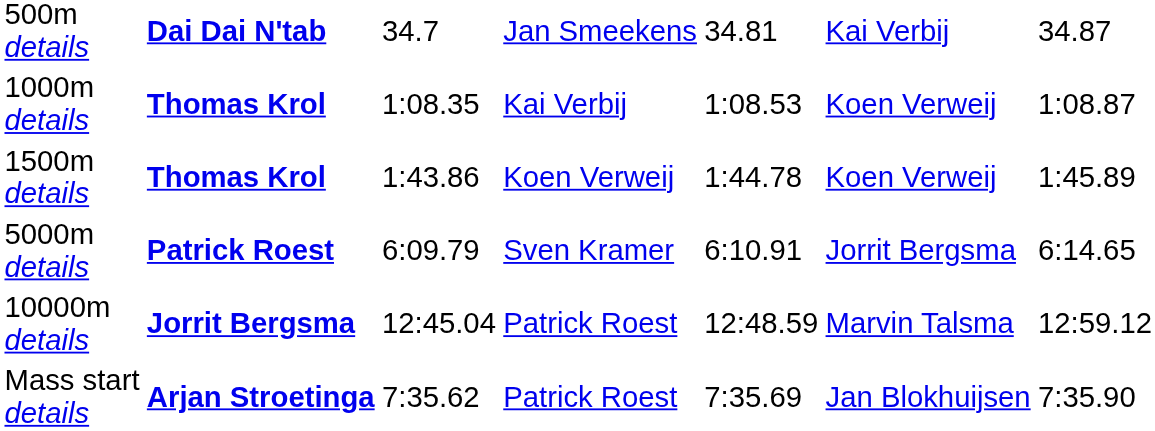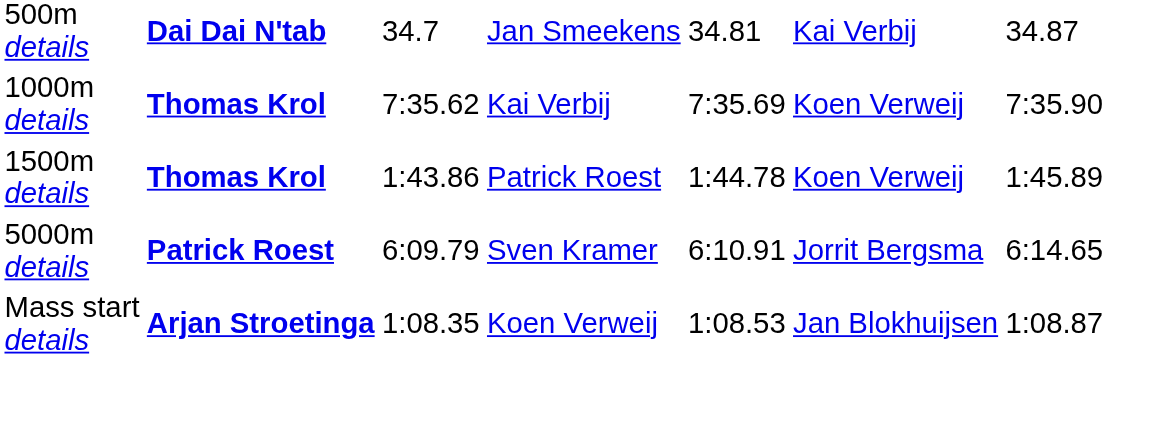1000m details | column 3: 1:08.35 -> 7:35.62
1000m details | column 5: 1:08.53 -> 7:35.69
1000m details | column 7: 1:08.87 -> 7:35.90
1500m details | column 4: Koen Verweij -> Patrick Roest
- row: 10000m details | Jorrit Bergsma | 12:45.04 | Patrick Roest | 12:48.59 | Marvin Talsma | 12:59.12
Mass start details | column 3: 7:35.62 -> 1:08.35
Mass start details | column 4: Patrick Roest -> Koen Verweij
Mass start details | column 5: 7:35.69 -> 1:08.53
Mass start details | column 7: 7:35.90 -> 1:08.87
